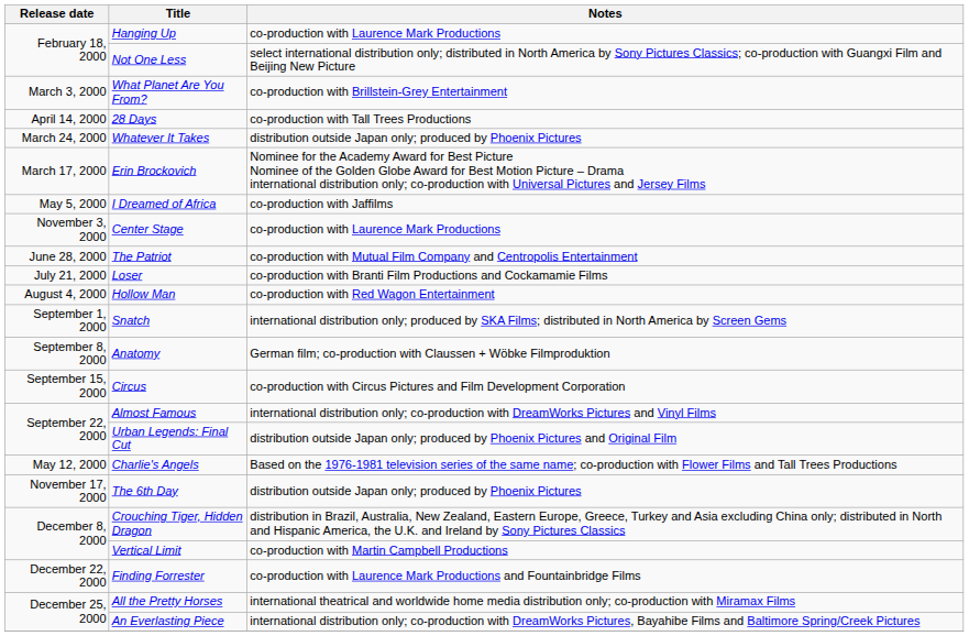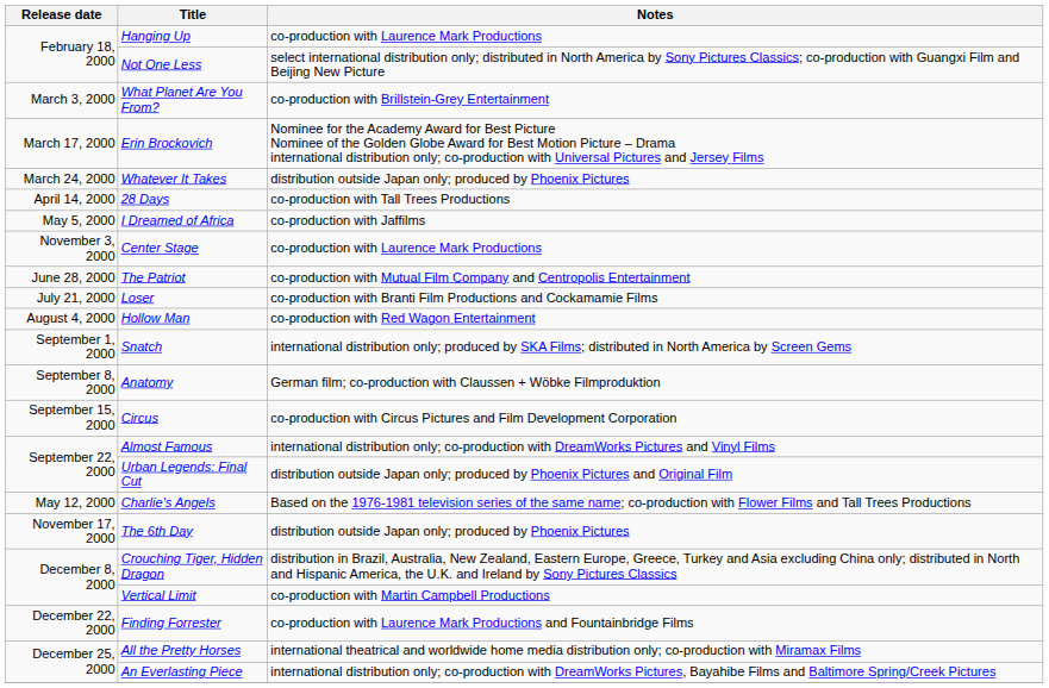rows swapped: Erin Brockovich <-> 28 Days
